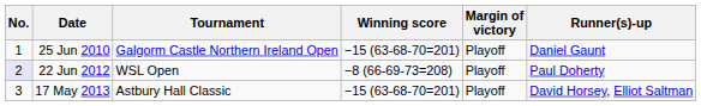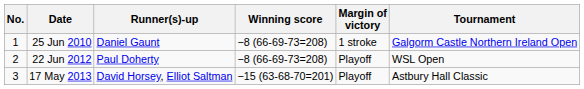columns swapped: Tournament <-> Runner(s)-up
25 Jun 2010 | Winning score: −15 (63-68-70=201) -> −8 (66-69-73=208)
25 Jun 2010 | Margin of victory: Playoff -> 1 stroke
22 Jun 2012 | No.: lavender background -> no background
